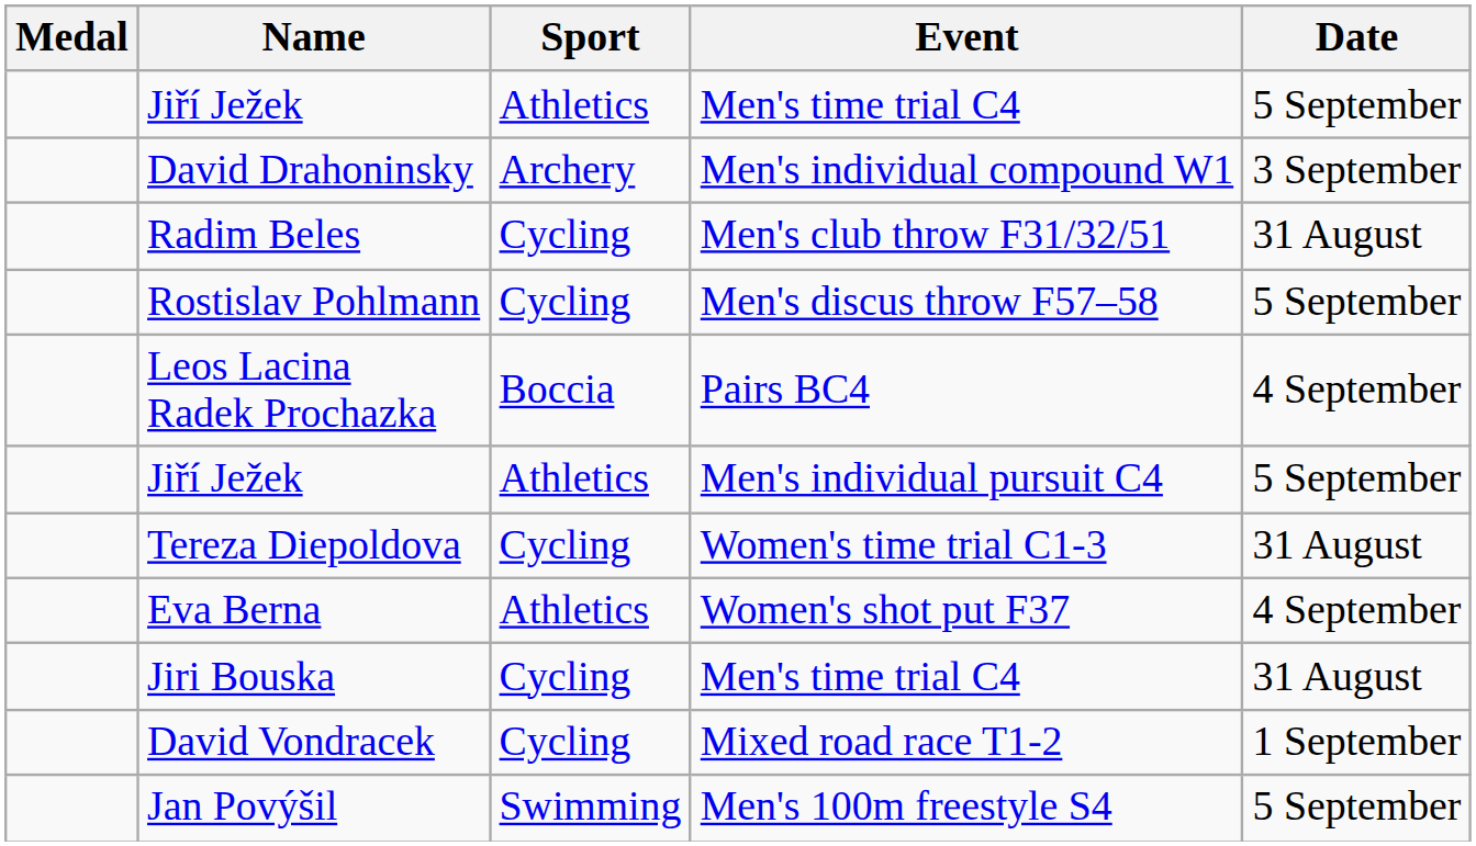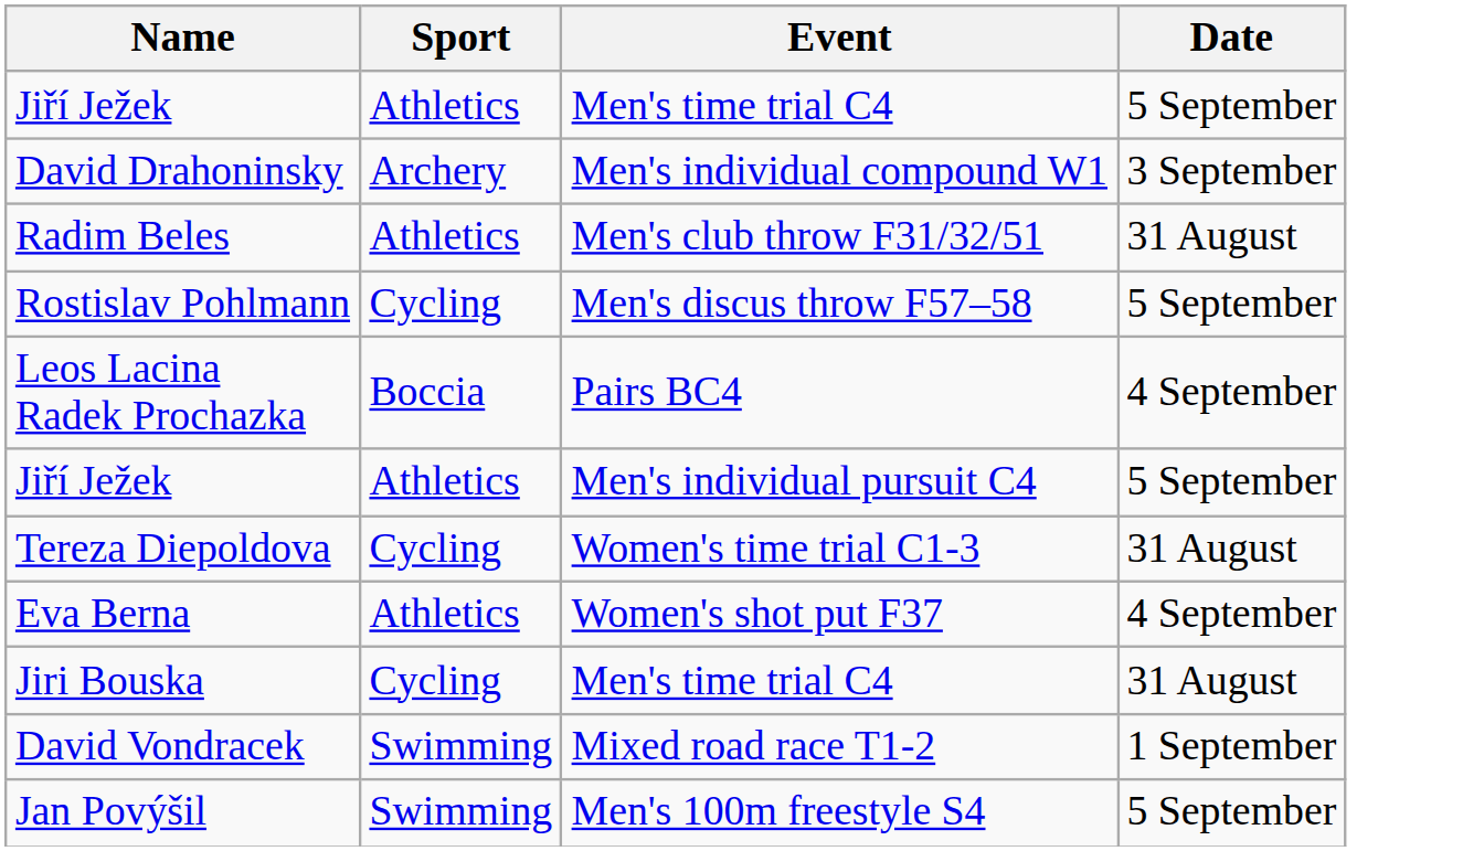- column: Medal
Radim Beles | Sport: Cycling -> Athletics
David Vondracek | Sport: Cycling -> Swimming
